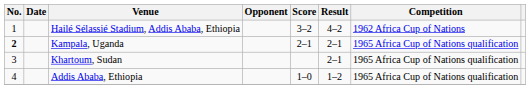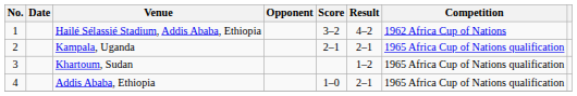Kampala, Uganda | No.: bold -> normal
Khartoum, Sudan | Result: 2–1 -> 1–2
Addis Ababa, Ethiopia | Result: 1–2 -> 2–1
